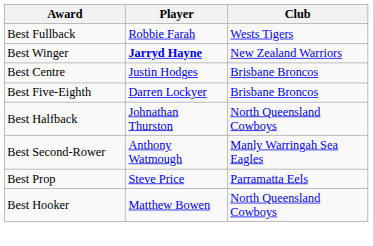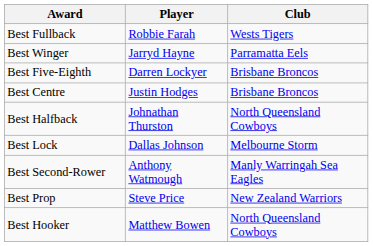Best Winger | Player: bold -> normal
Best Winger | Club: New Zealand Warriors -> Parramatta Eels
rows swapped: Best Centre <-> Best Five-Eighth
+ row: Best Lock | Dallas Johnson | Melbourne Storm
Best Prop | Club: Parramatta Eels -> New Zealand Warriors
